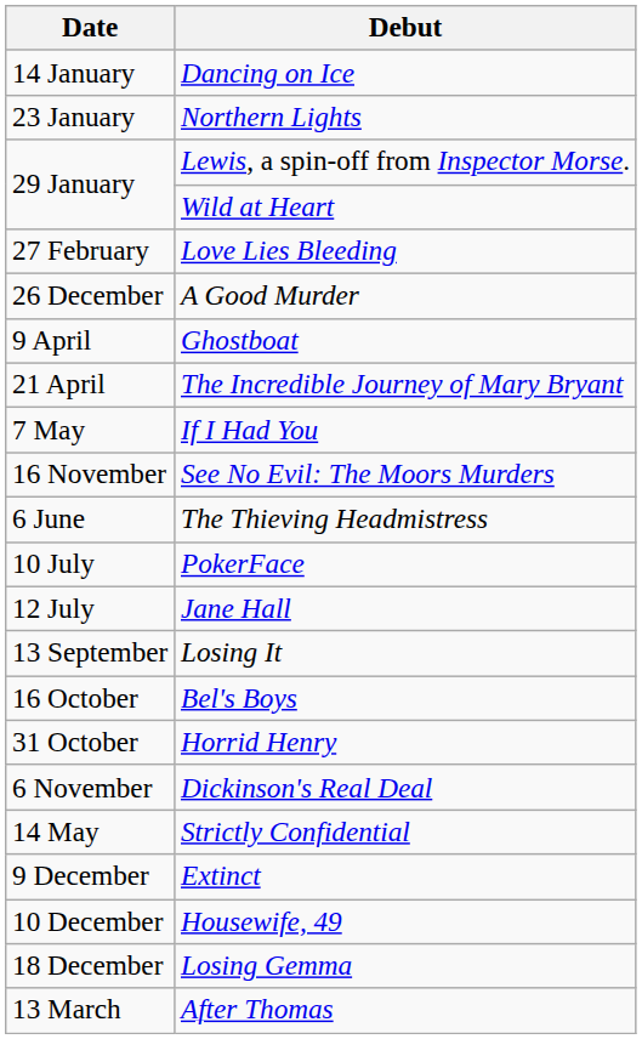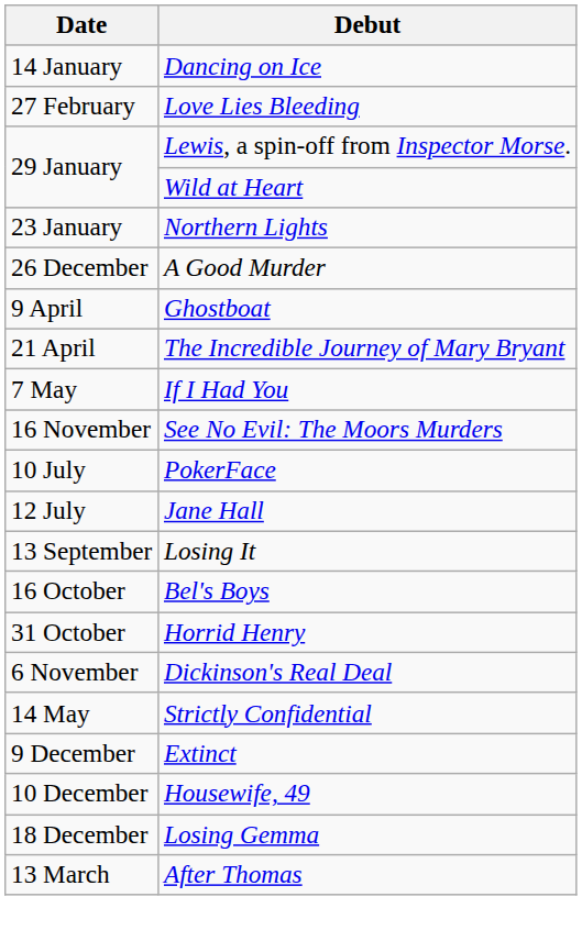rows swapped: Northern Lights <-> Love Lies Bleeding
- row: 6 June | The Thieving Headmistress
